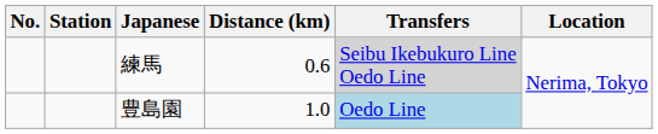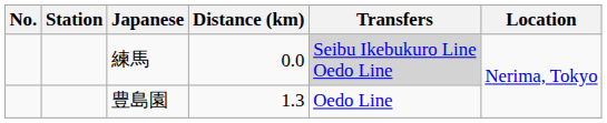練馬 | Distance (km): 0.6 -> 0.0
豊島園 | Distance (km): 1.0 -> 1.3
豊島園 | Transfers: lightblue background -> no background
